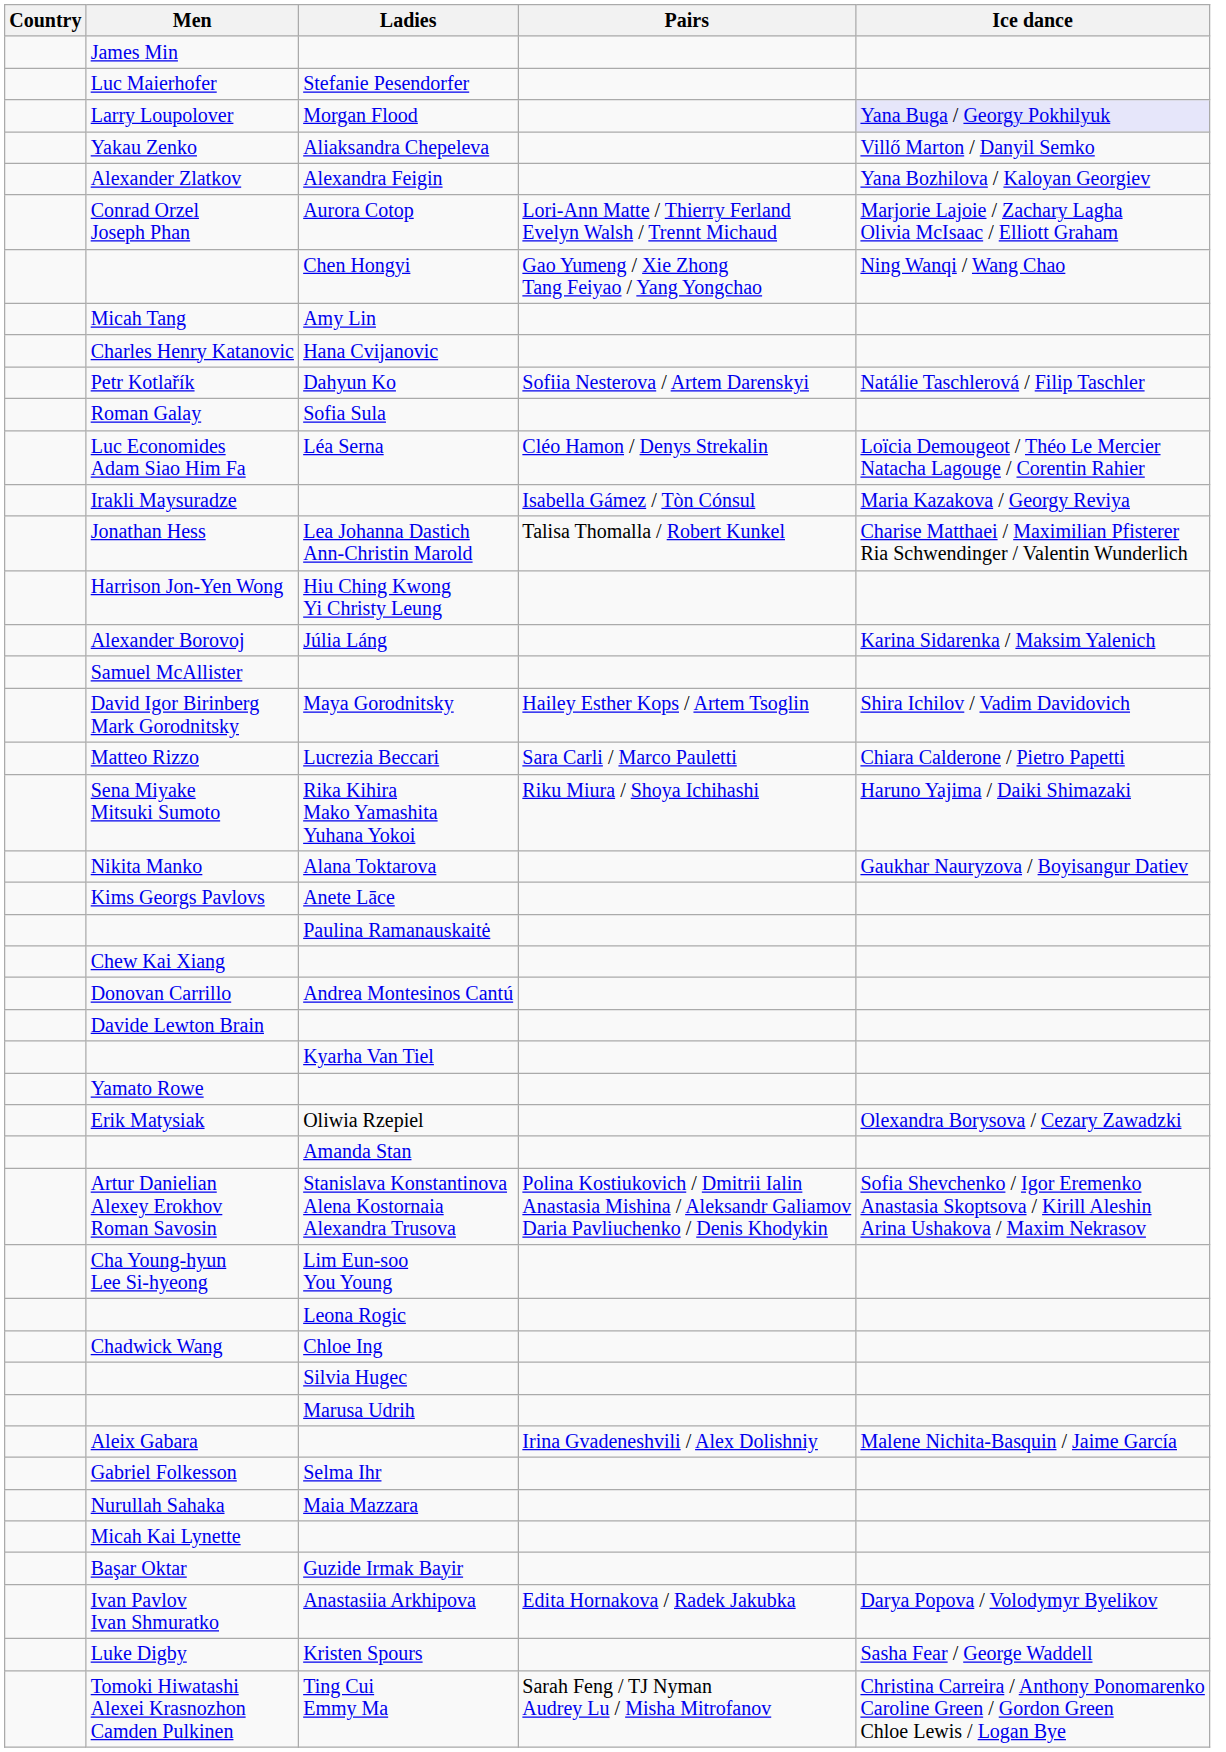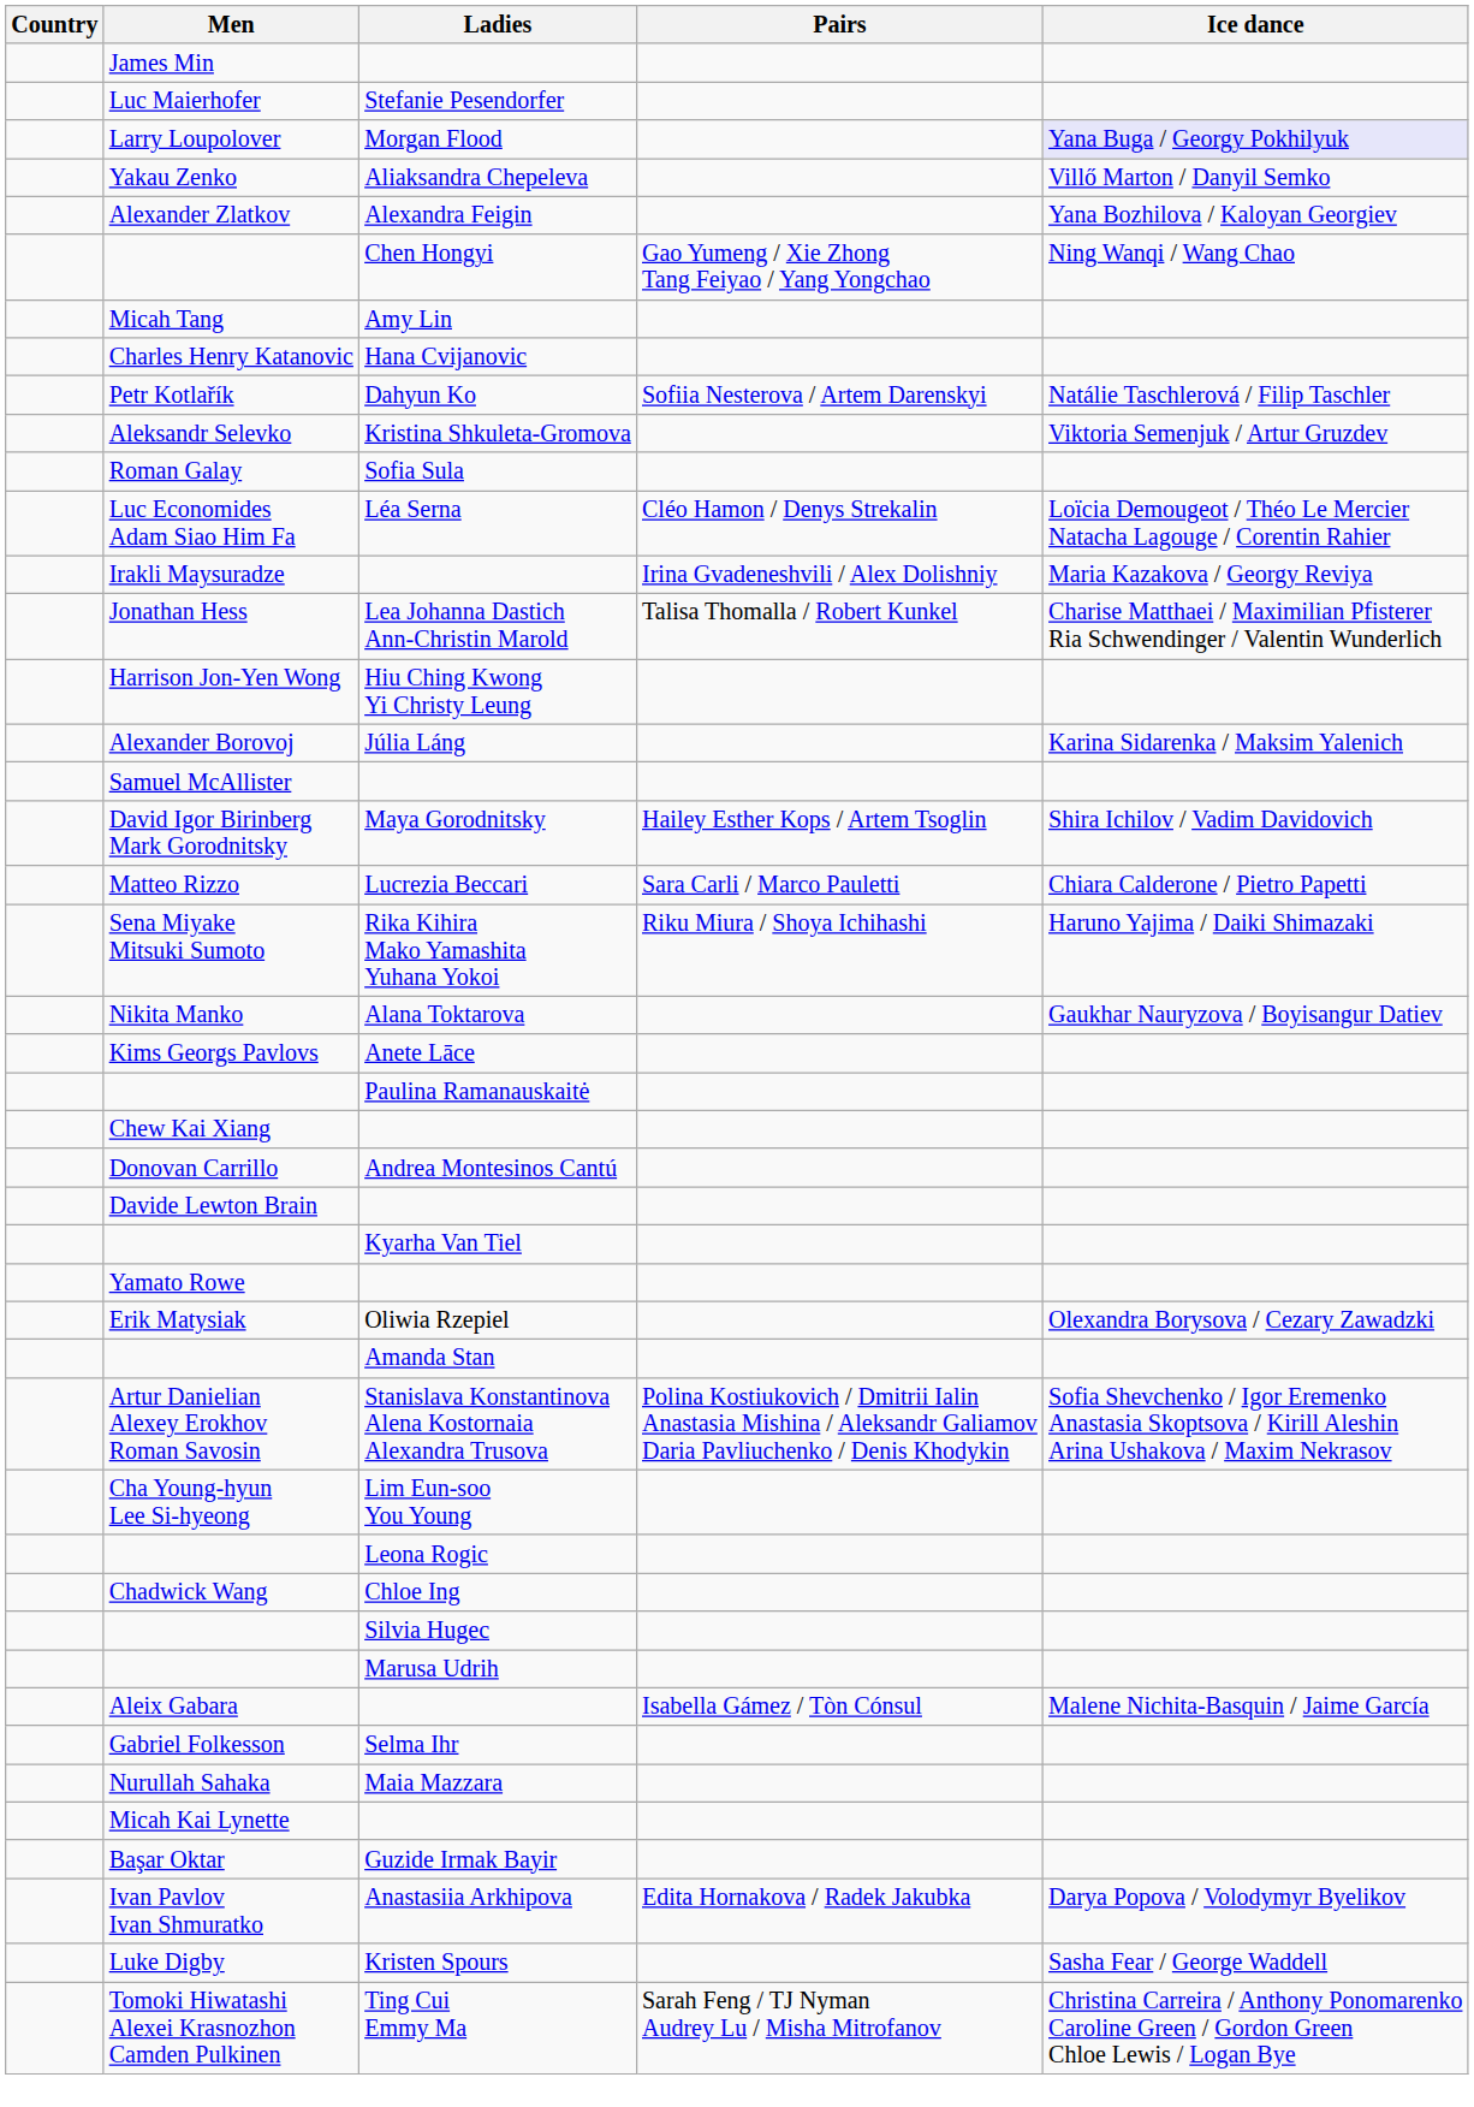- row: Conrad Orzel Joseph Phan | Aurora Cotop | Lori-Ann Matte / Thierry Ferland Evelyn Walsh / Trennt Michaud | Marjorie Lajoie / Zachary Lagha Olivia McIsaac / Elliott Graham
+ row: Aleksandr Selevko | Kristina Shkuleta-Gromova | Viktoria Semenjuk / Artur Gruzdev
Irakli Maysuradze | Pairs: Isabella Gámez / Tòn Cónsul -> Irina Gvadeneshvili / Alex Dolishniy
Aleix Gabara | Pairs: Irina Gvadeneshvili / Alex Dolishniy -> Isabella Gámez / Tòn Cónsul
